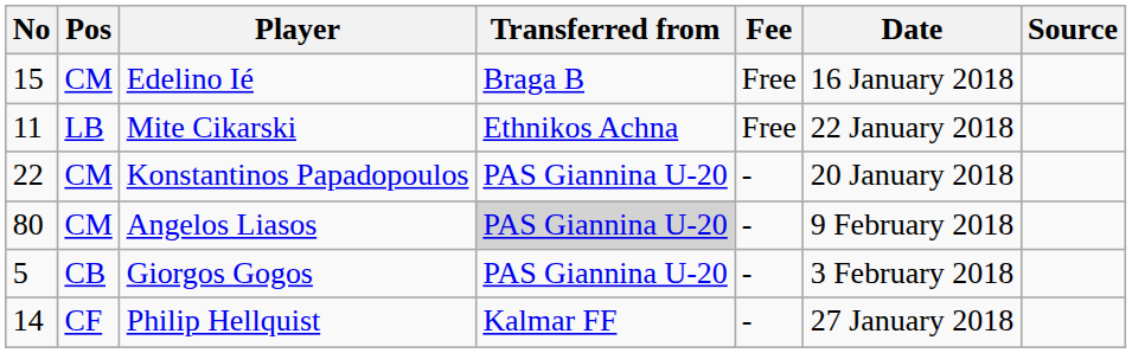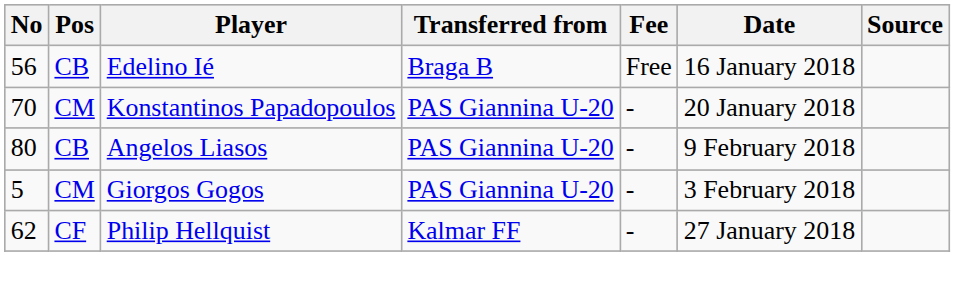Edelino Ié | No: 15 -> 56
Edelino Ié | Pos: CM -> CB
- row: 11 | LB | Mite Cikarski | Ethnikos Achna | Free | 22 January 2018
Konstantinos Papadopoulos | No: 22 -> 70
Angelos Liasos | Pos: CM -> CB
Angelos Liasos | Transferred from: lightgrey background -> no background
Giorgos Gogos | Pos: CB -> CM
Philip Hellquist | No: 14 -> 62
